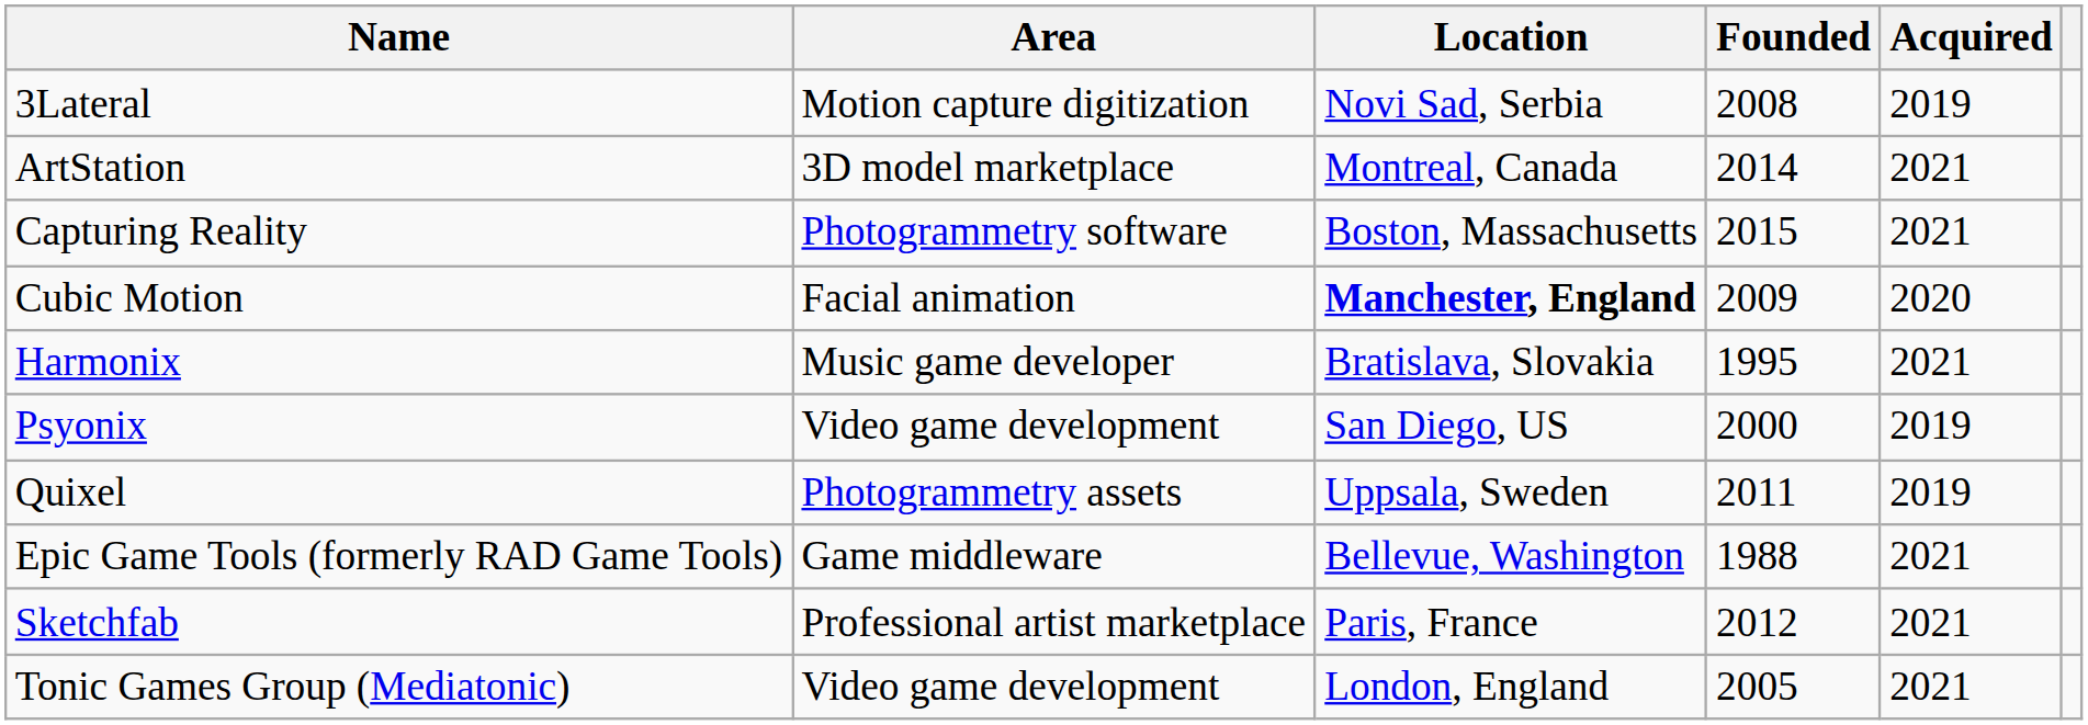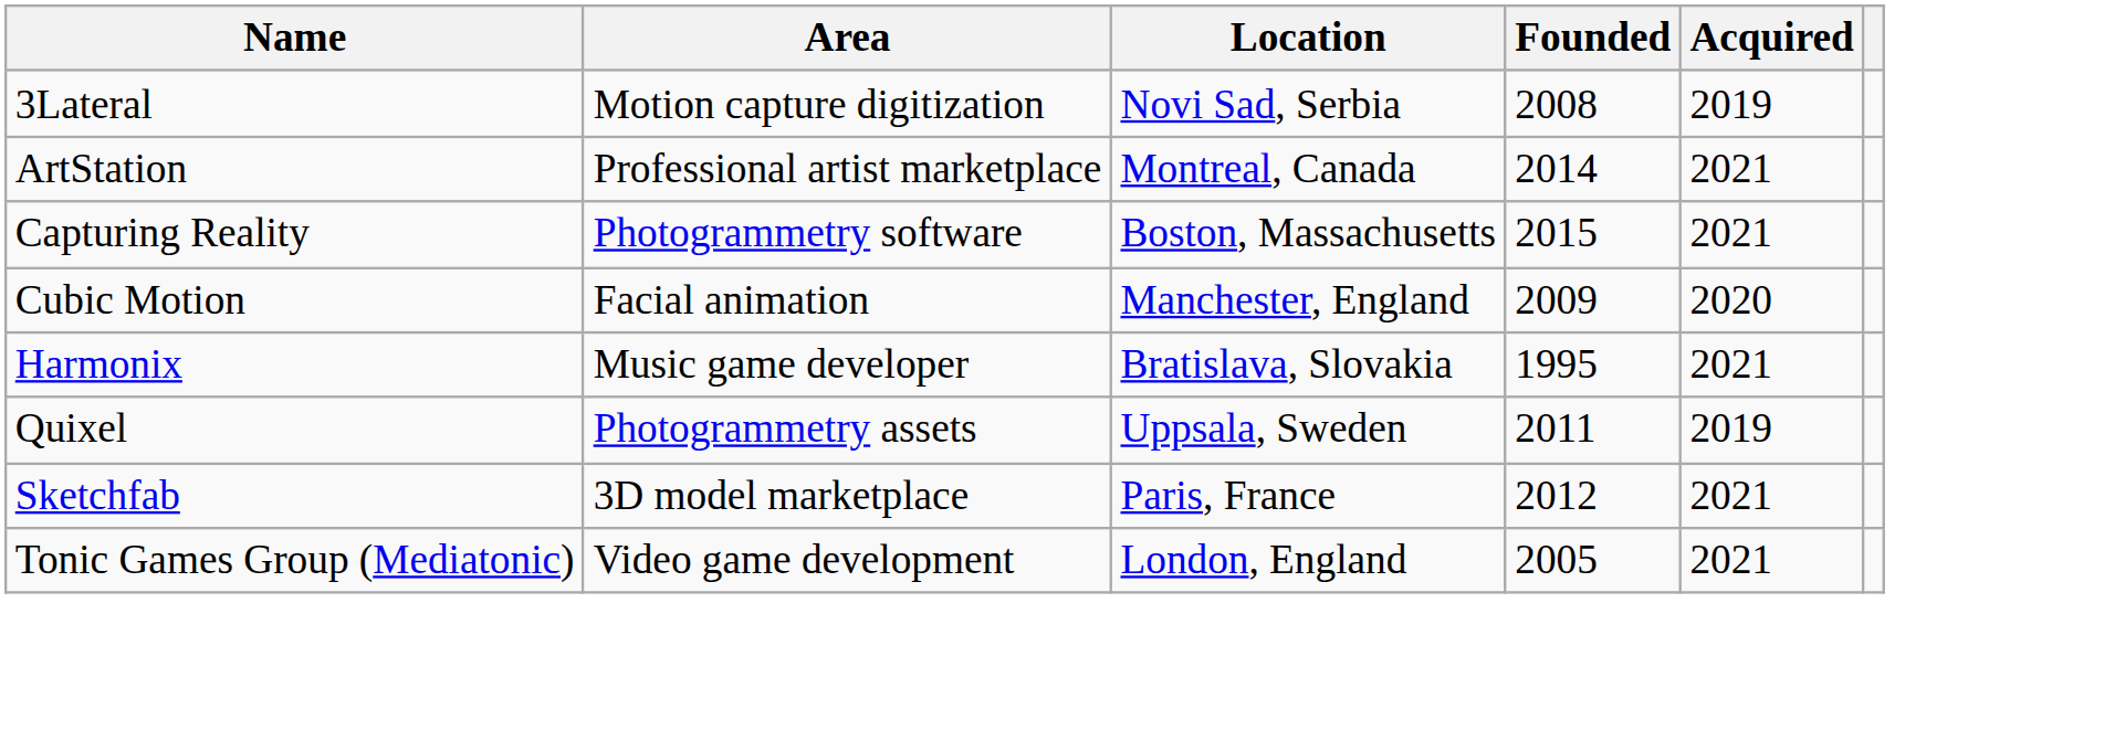ArtStation | Area: 3D model marketplace -> Professional artist marketplace
Cubic Motion | Location: bold -> normal
- row: Psyonix | Video game development | San Diego, US | 2000 | 2019
- row: Epic Game Tools (formerly RAD Game Tools) | Game middleware | Bellevue, Washington | 1988 | 2021
Sketchfab | Area: Professional artist marketplace -> 3D model marketplace
